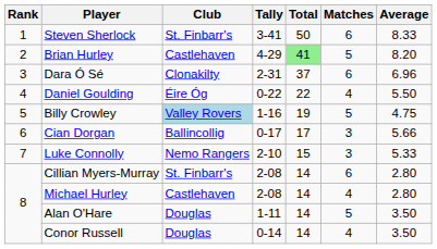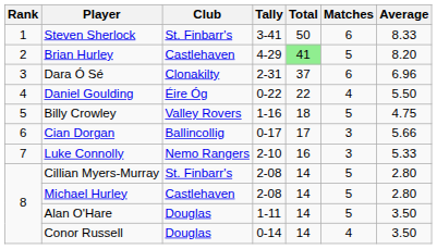Billy Crowley | Club: lightblue background -> no background
Billy Crowley | Total: 19 -> 18
Luke Connolly | Total: 15 -> 16
Cillian Myers-Murray | Matches: 6 -> 5
Michael Hurley | Matches: 4 -> 5
